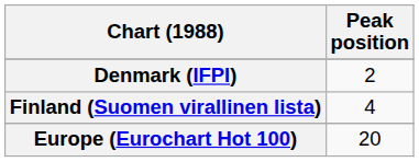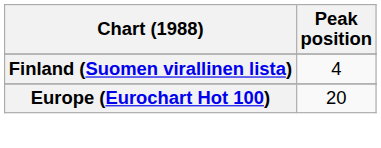- row: Denmark (IFPI) | 2
